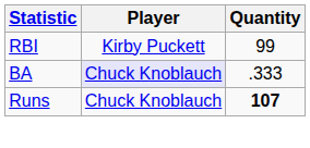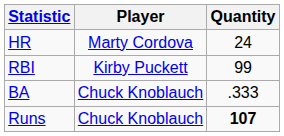+ row: HR | Marty Cordova | 24
BA | Player: lavender background -> no background
